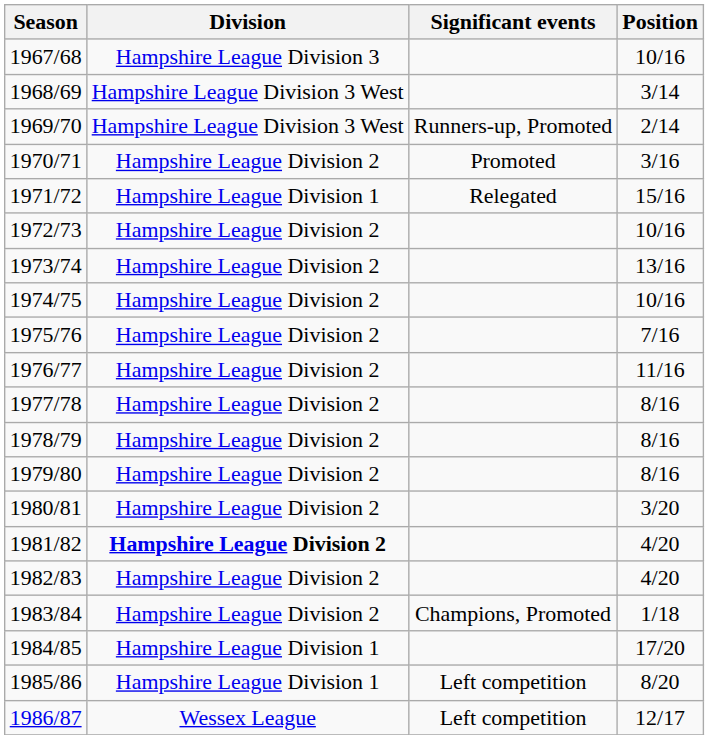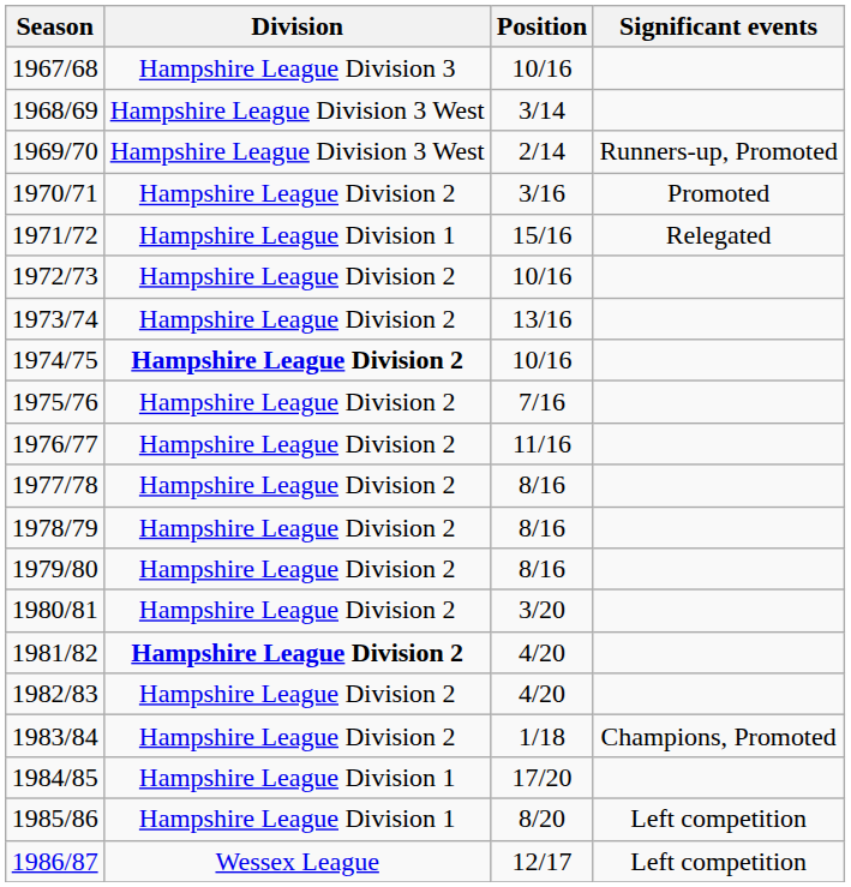columns swapped: Position <-> Significant events
1974/75 | Division: normal -> bold
